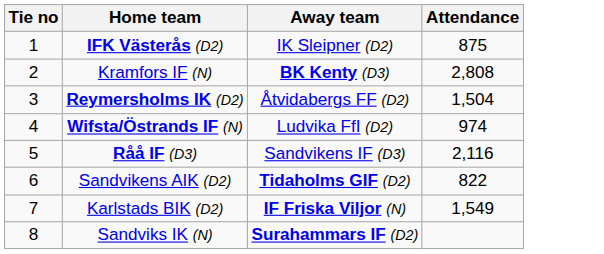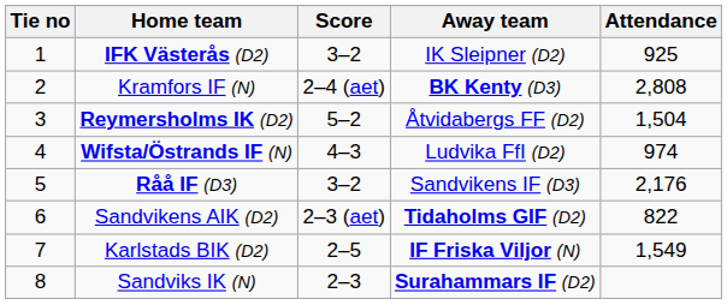+ column: Score | 3–2 | 2–4 (aet) | 5–2 | 4–3 | 3–2 | 2–3 (aet) | 2–5 | 2–3
IFK Västerås (D2) | Attendance: 875 -> 925
Råå IF (D3) | Attendance: 2,116 -> 2,176
